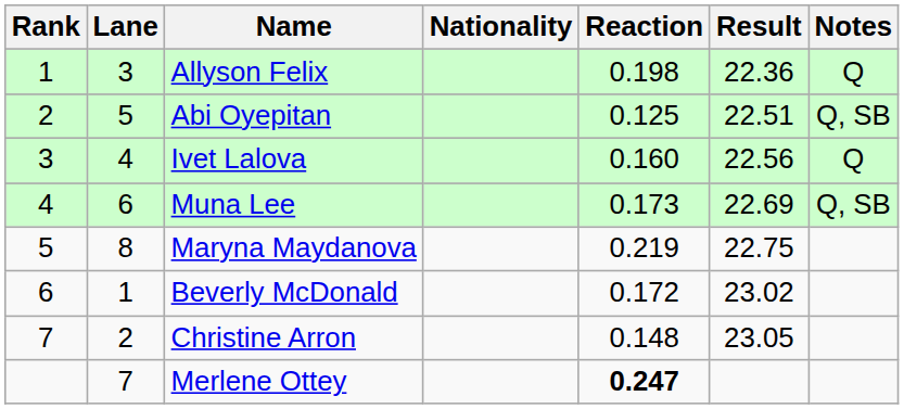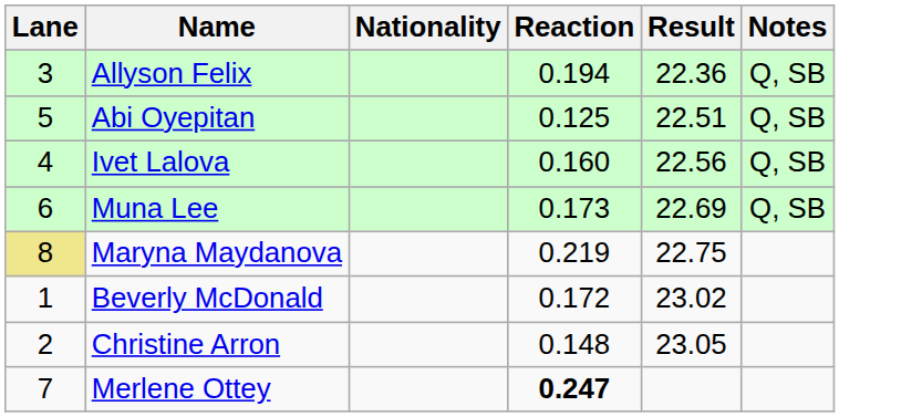- column: Rank | 1 | 2 | 3 | 4 | 5 | 6 | 7
Allyson Felix | Reaction: 0.198 -> 0.194
Allyson Felix | Notes: Q -> Q, SB
Ivet Lalova | Notes: Q -> Q, SB
Maryna Maydanova | Lane: no background -> khaki background
